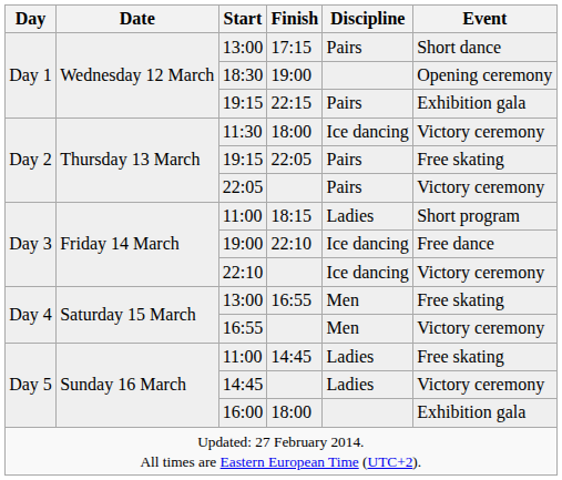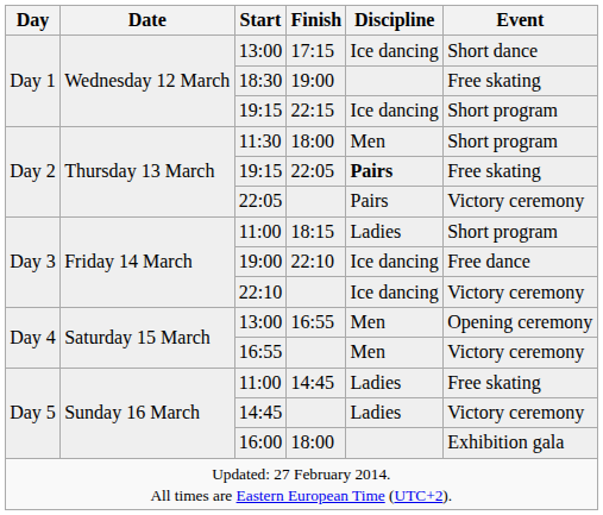13:00 / 17:15 | Discipline: Pairs -> Ice dancing
18:30 | Event: Opening ceremony -> Free skating
19:15 / 22:15 | Discipline: Pairs -> Ice dancing
19:15 / 22:15 | Event: Exhibition gala -> Short program
11:30 | Discipline: Ice dancing -> Men
11:30 | Event: Victory ceremony -> Short program
19:15 / 22:05 | Discipline: normal -> bold
13:00 / 16:55 | Event: Free skating -> Opening ceremony
